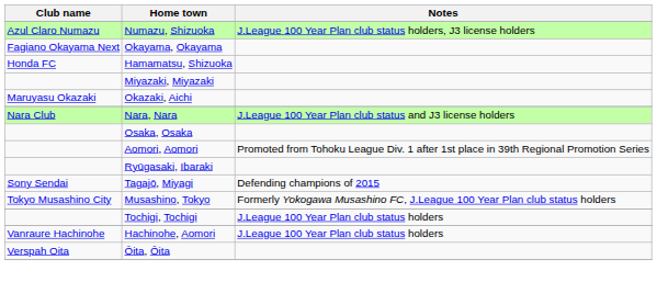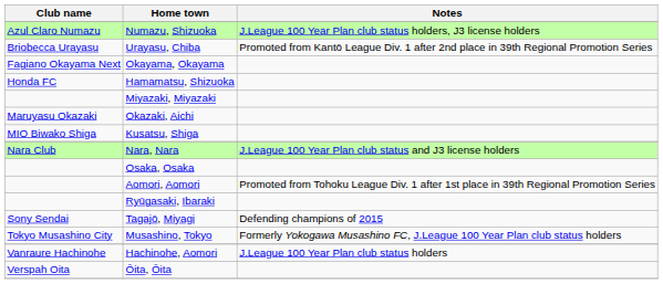+ row: Briobecca Urayasu | Urayasu, Chiba | Promoted from Kantō League Div. 1 after 2nd place in 39th Regional Promotion Series
+ row: MIO Biwako Shiga | Kusatsu, Shiga
- row: Tochigi, Tochigi | J.League 100 Year Plan club status holders
